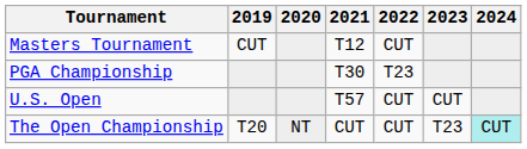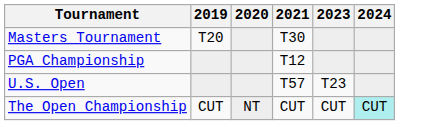- column: 2022 | CUT | T23 | CUT | CUT
Masters Tournament | 2019: CUT -> T20
Masters Tournament | 2021: T12 -> T30
PGA Championship | 2021: T30 -> T12
U.S. Open | 2023: CUT -> T23
The Open Championship | 2019: T20 -> CUT
The Open Championship | 2023: T23 -> CUT
